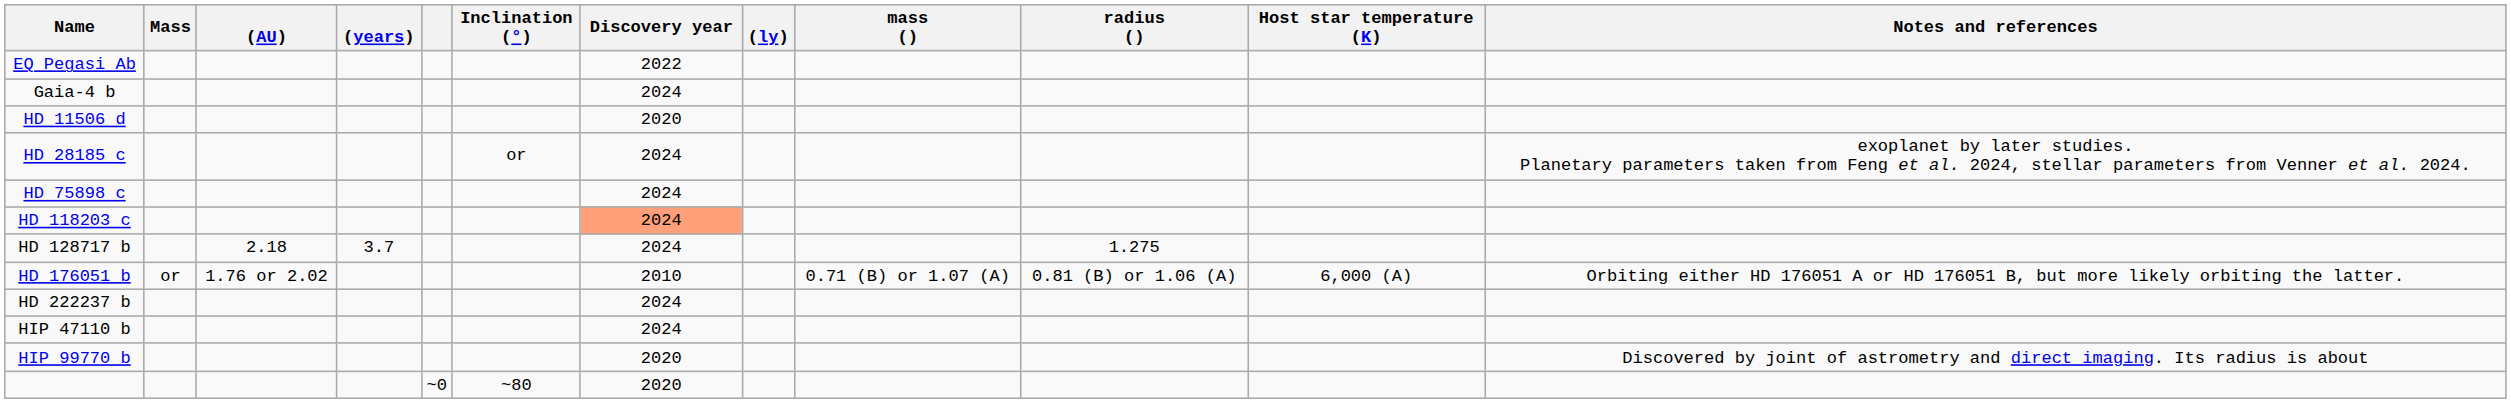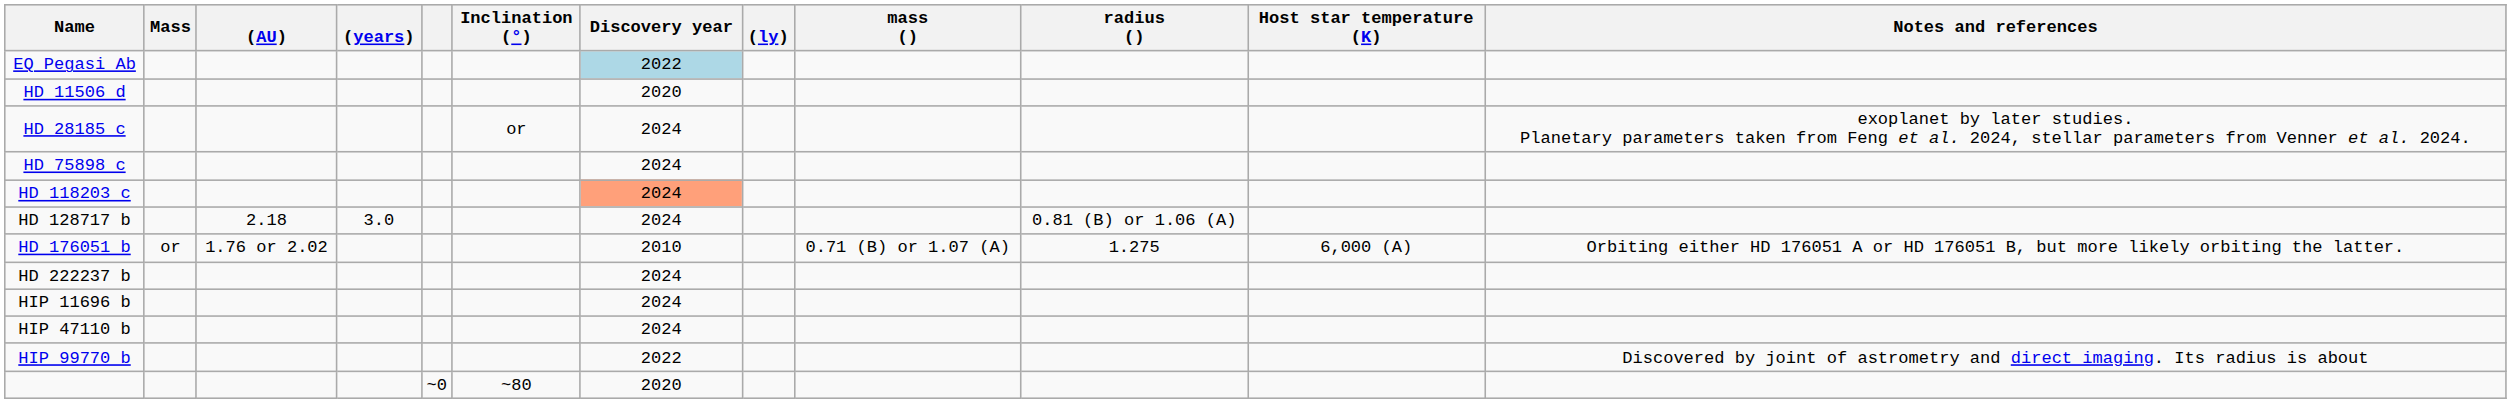EQ Pegasi Ab | Discovery year: no background -> lightblue background
- row: Gaia-4 b | 2024
HD 128717 b | (years): 3.7 -> 3.0
HD 128717 b | radius (): 1.275 -> 0.81 (B) or 1.06 (A)
HD 176051 b | radius (): 0.81 (B) or 1.06 (A) -> 1.275
+ row: HIP 11696 b | 2024
HIP 99770 b | Discovery year: 2020 -> 2022
